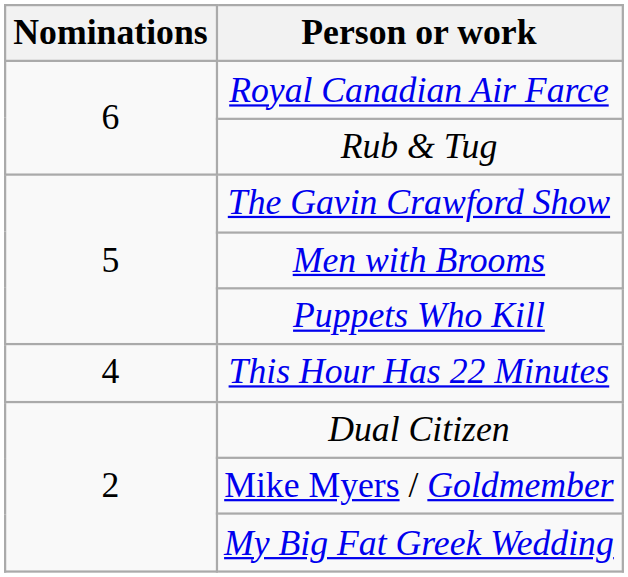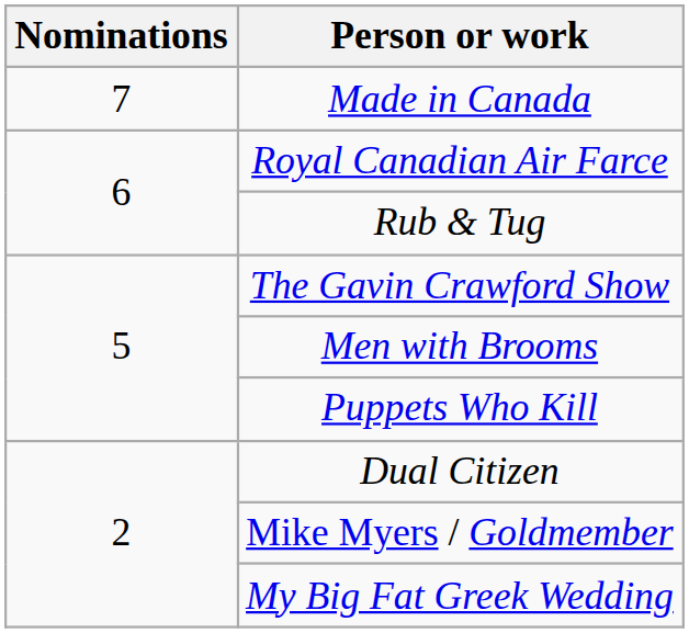+ row: 7 | Made in Canada
- row: 4 | This Hour Has 22 Minutes
